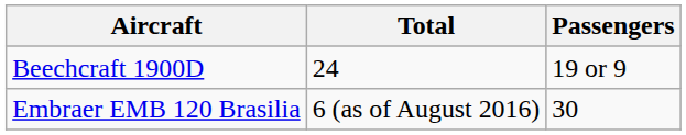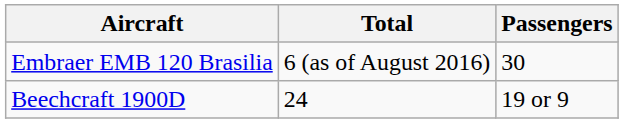rows swapped: Embraer EMB 120 Brasilia <-> Beechcraft 1900D
